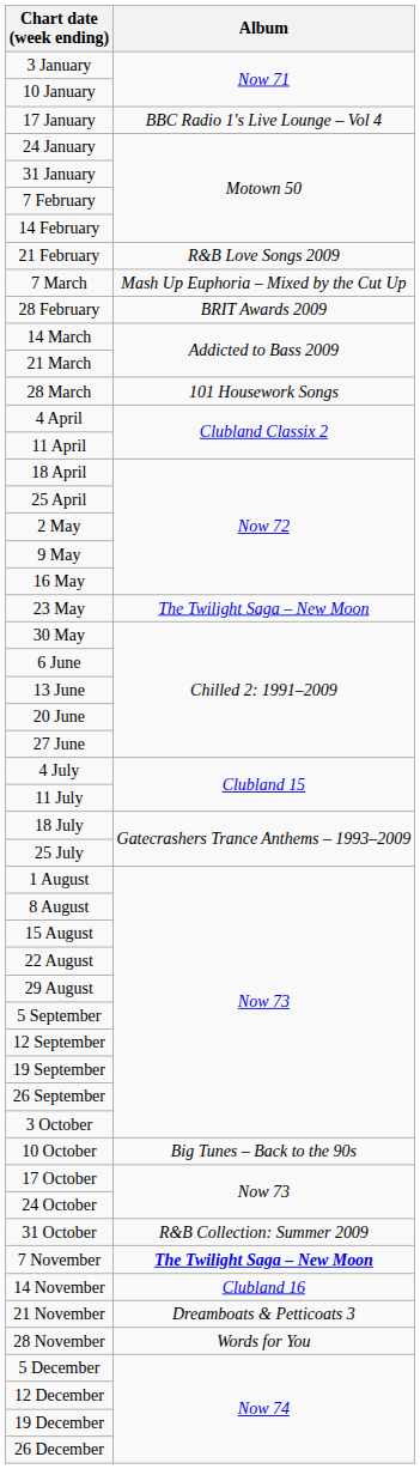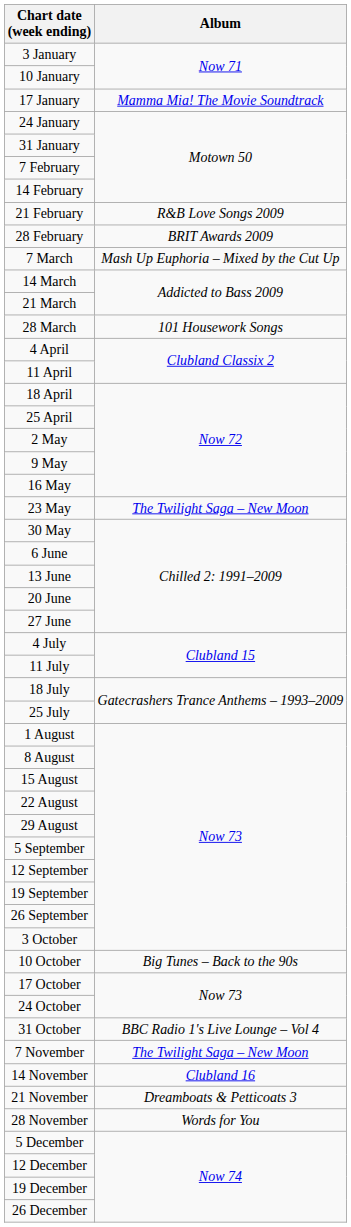17 January | Album: BBC Radio 1's Live Lounge – Vol 4 -> Mamma Mia! The Movie Soundtrack
rows swapped: 28 February <-> 7 March
31 October | Album: R&B Collection: Summer 2009 -> BBC Radio 1's Live Lounge – Vol 4
7 November | Album: bold -> normal
